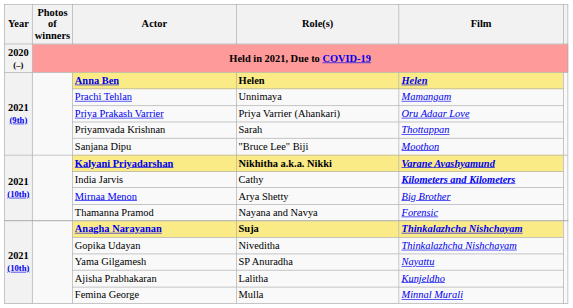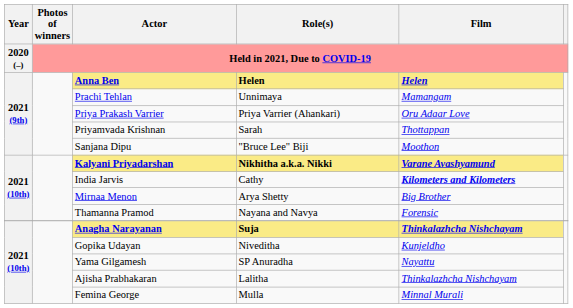Gopika Udayan | Film: Thinkalazhcha Nishchayam -> Kunjeldho
Ajisha Prabhakaran | Film: Kunjeldho -> Thinkalazhcha Nishchayam
